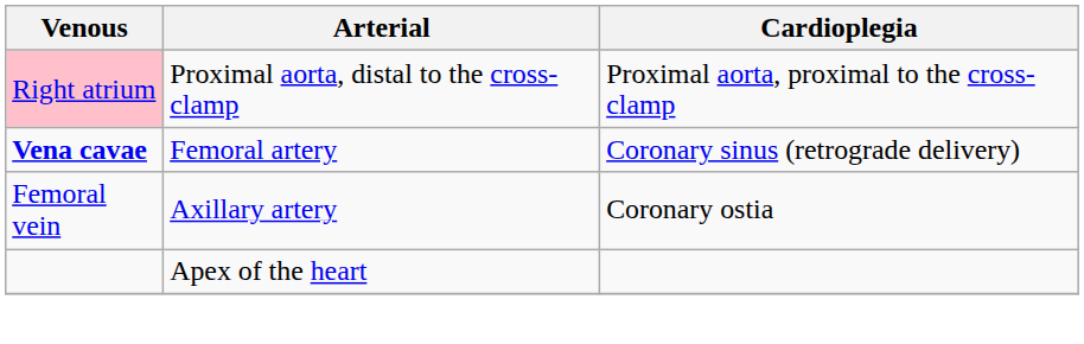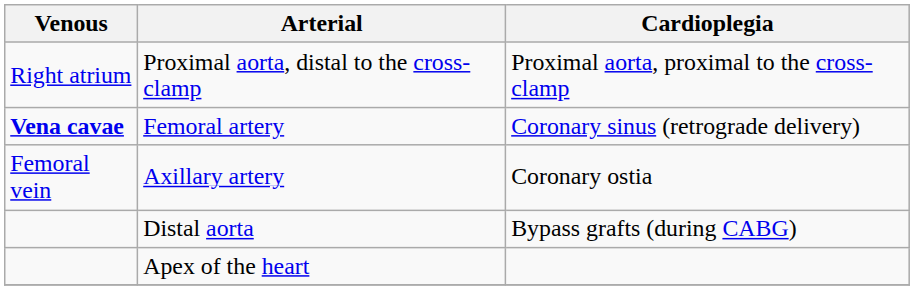Proximal aorta, distal to the cross-clamp | Venous: pink background -> no background
+ row: Distal aorta | Bypass grafts (during CABG)
